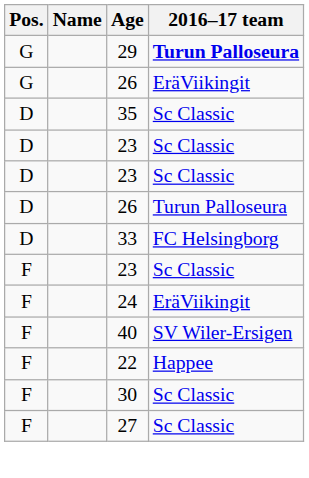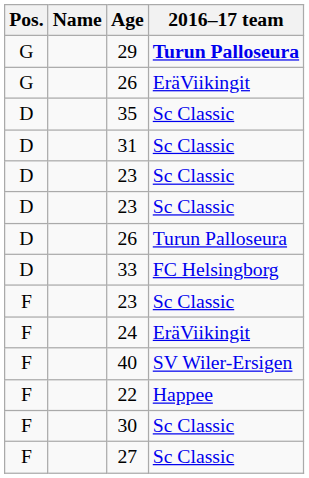+ row: D | 31 | Sc Classic
